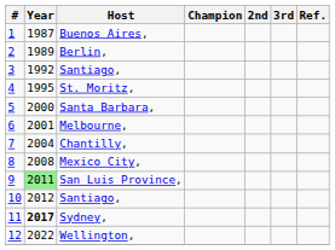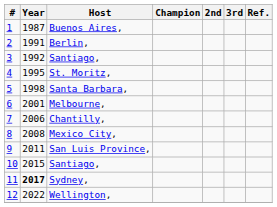Berlin, | Year: 1989 -> 1991
Santa Barbara, | Year: 2000 -> 1998
Chantilly, | Year: 2004 -> 2006
San Luis Province, | Year: lightgreen background -> no background
10 / Santiago, | Year: 2012 -> 2015
